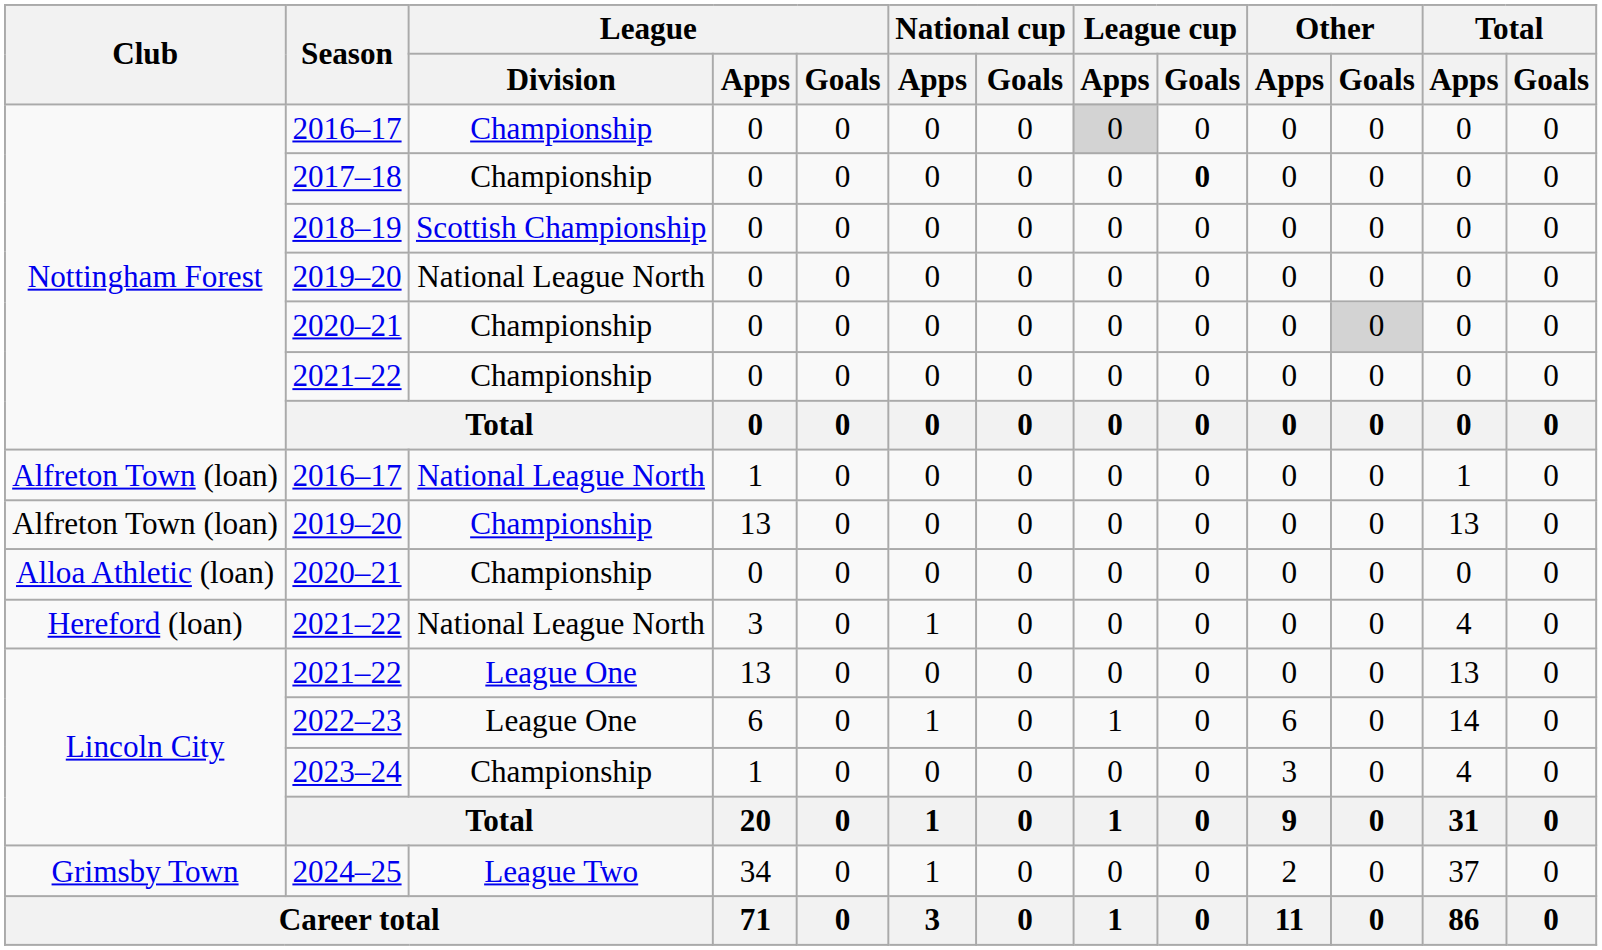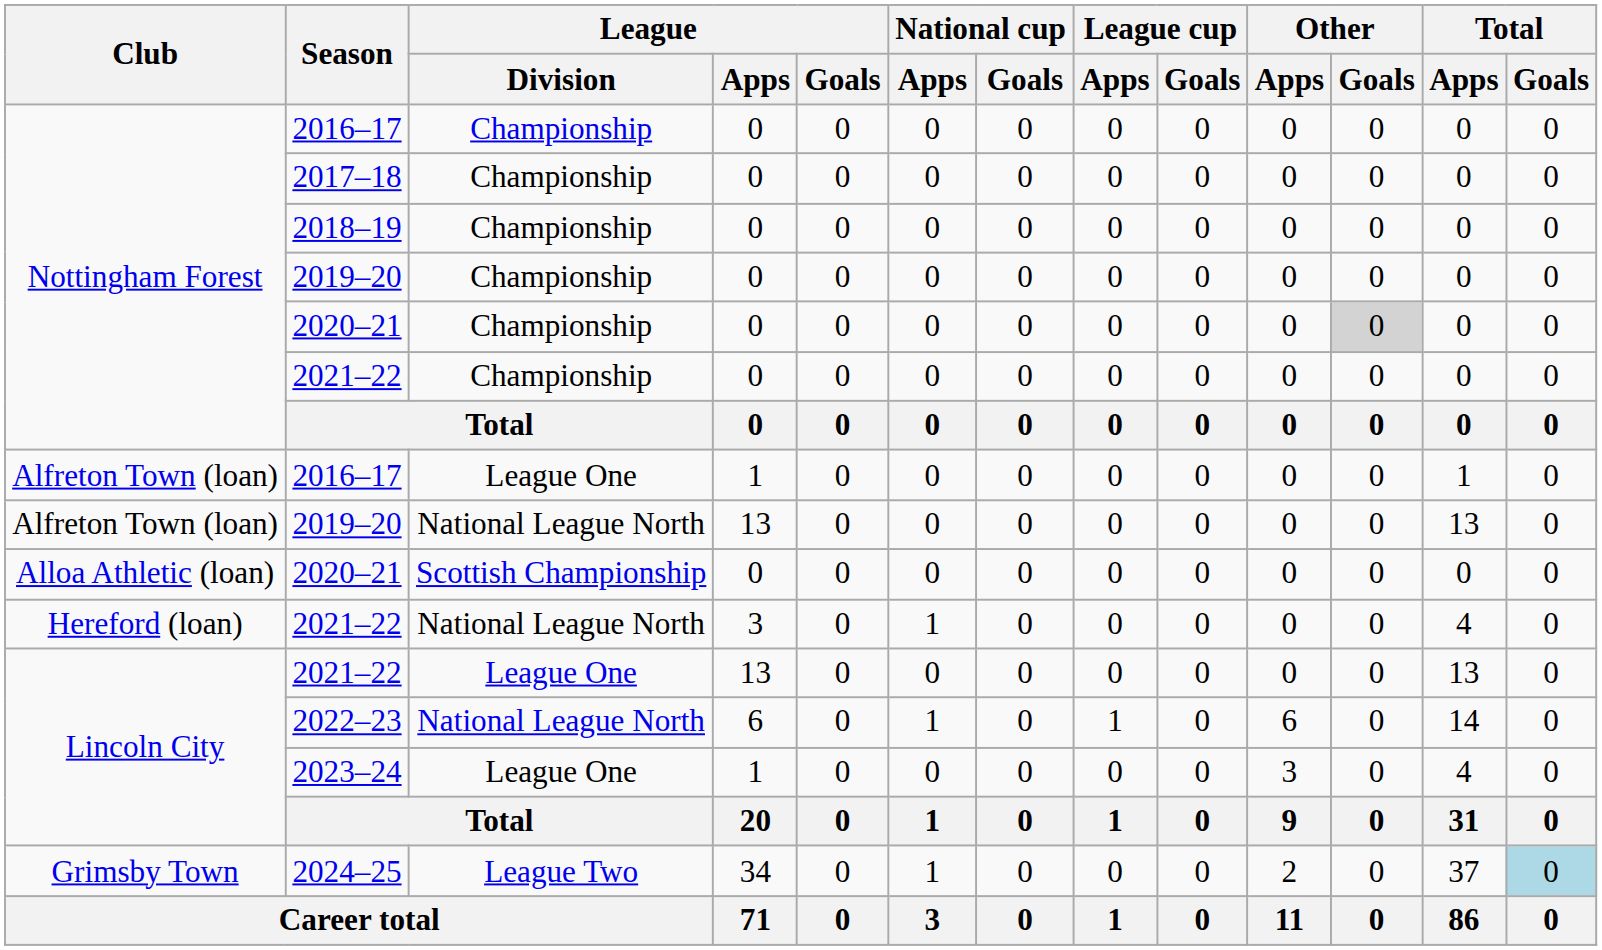Nottingham Forest / 2016–17 | League cup / Apps: lightgrey background -> no background
2017–18 | League cup / Goals: bold -> normal
2018–19 | League / Division: Scottish Championship -> Championship
Nottingham Forest / 2019–20 | League / Division: National League North -> Championship
Alfreton Town (loan) / 2016–17 | League / Division: National League North -> League One
Alfreton Town (loan) / 2019–20 | League / Division: Championship -> National League North
Alloa Athletic (loan) / 2020–21 | League / Division: Championship -> Scottish Championship
2022–23 | League / Division: League One -> National League North
2023–24 | League / Division: Championship -> League One
2024–25 | Total / Goals: no background -> lightblue background
